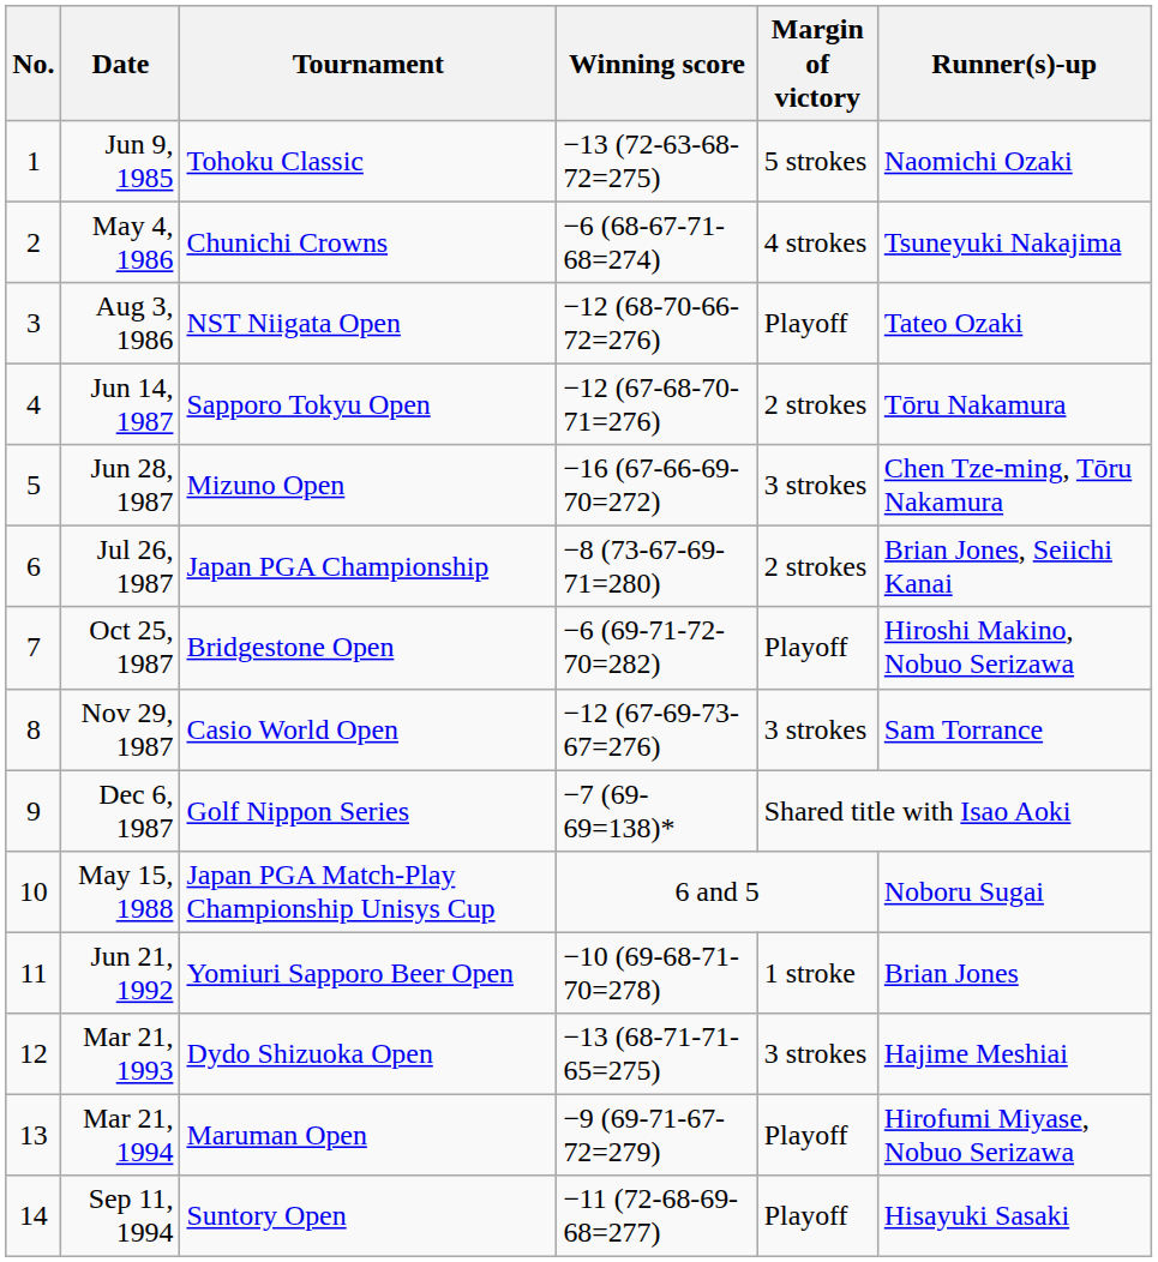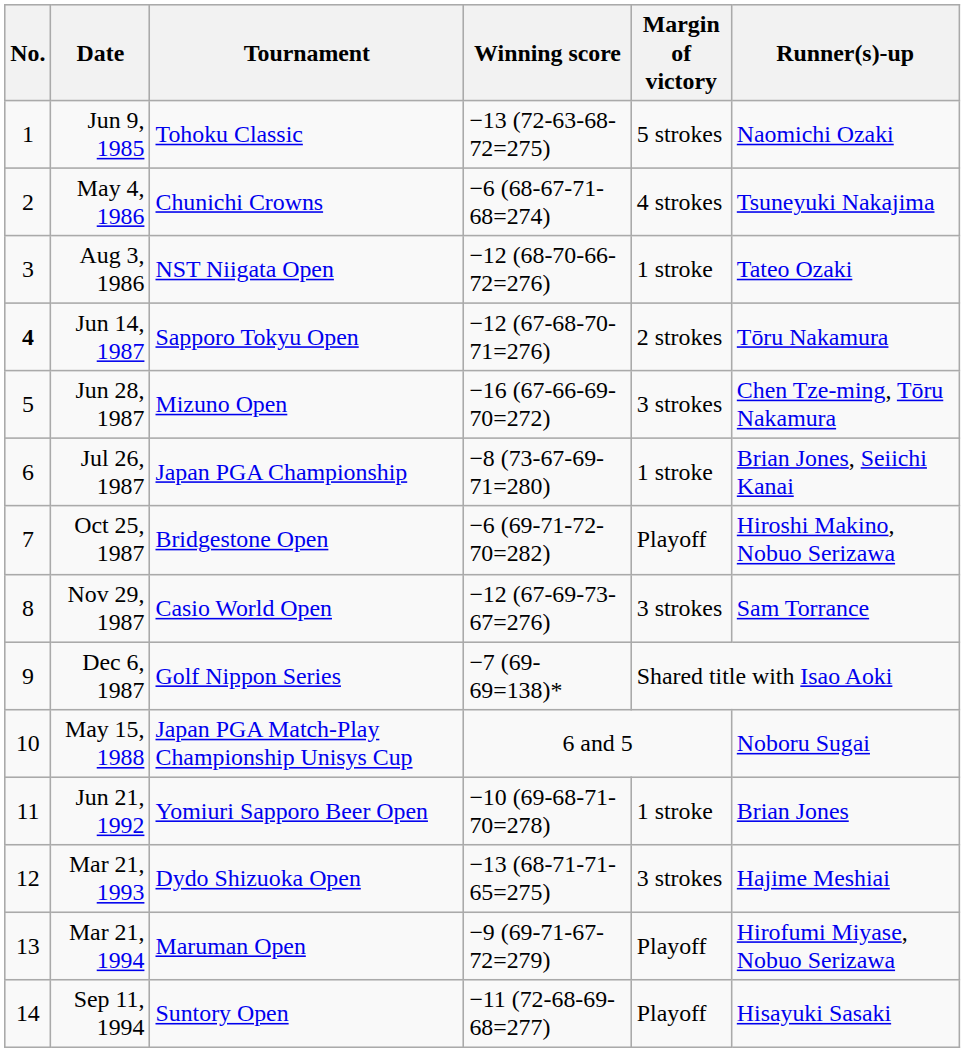Aug 3, 1986 | Margin of victory: Playoff -> 1 stroke
Jun 14, 1987 | No.: normal -> bold
Jul 26, 1987 | Margin of victory: 2 strokes -> 1 stroke
